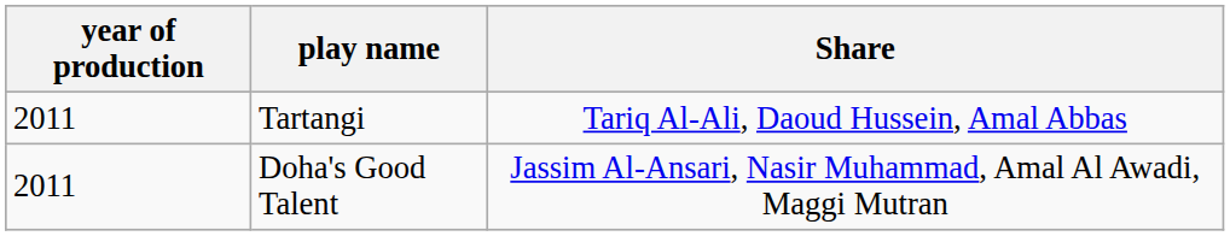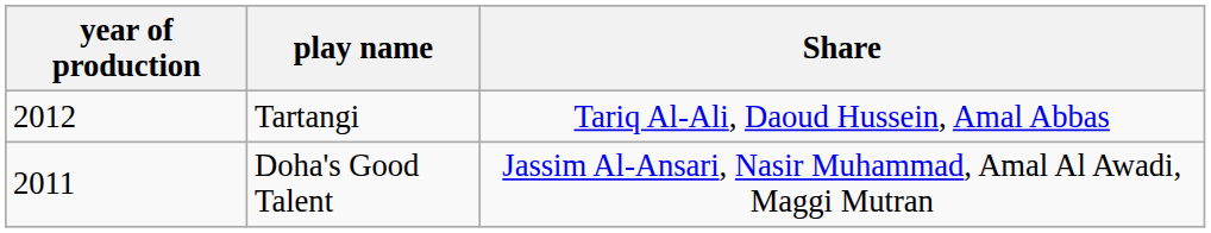Tartangi | year of production: 2011 -> 2012
